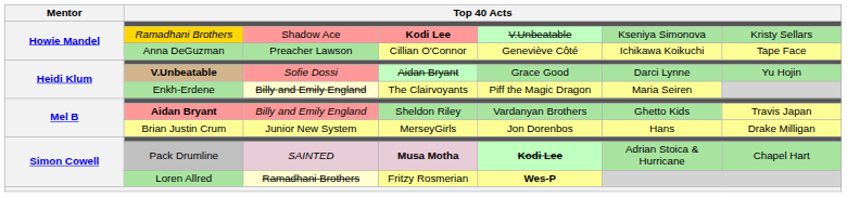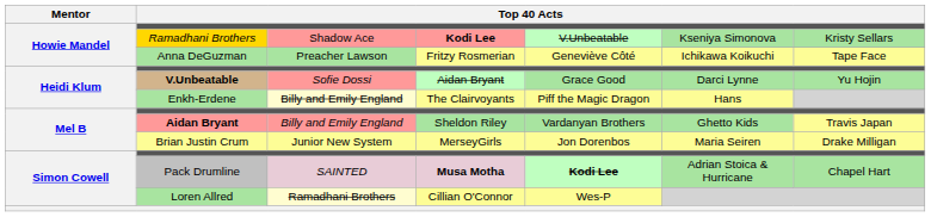Anna DeGuzman | column 4: Cillian O'Connor -> Fritzy Rosmerian
Enkh-Erdene | column 6: Maria Seiren -> Hans
Brian Justin Crum | column 6: Hans -> Maria Seiren
Loren Allred | column 4: Fritzy Rosmerian -> Cillian O'Connor
Loren Allred | column 5: bold -> normal
